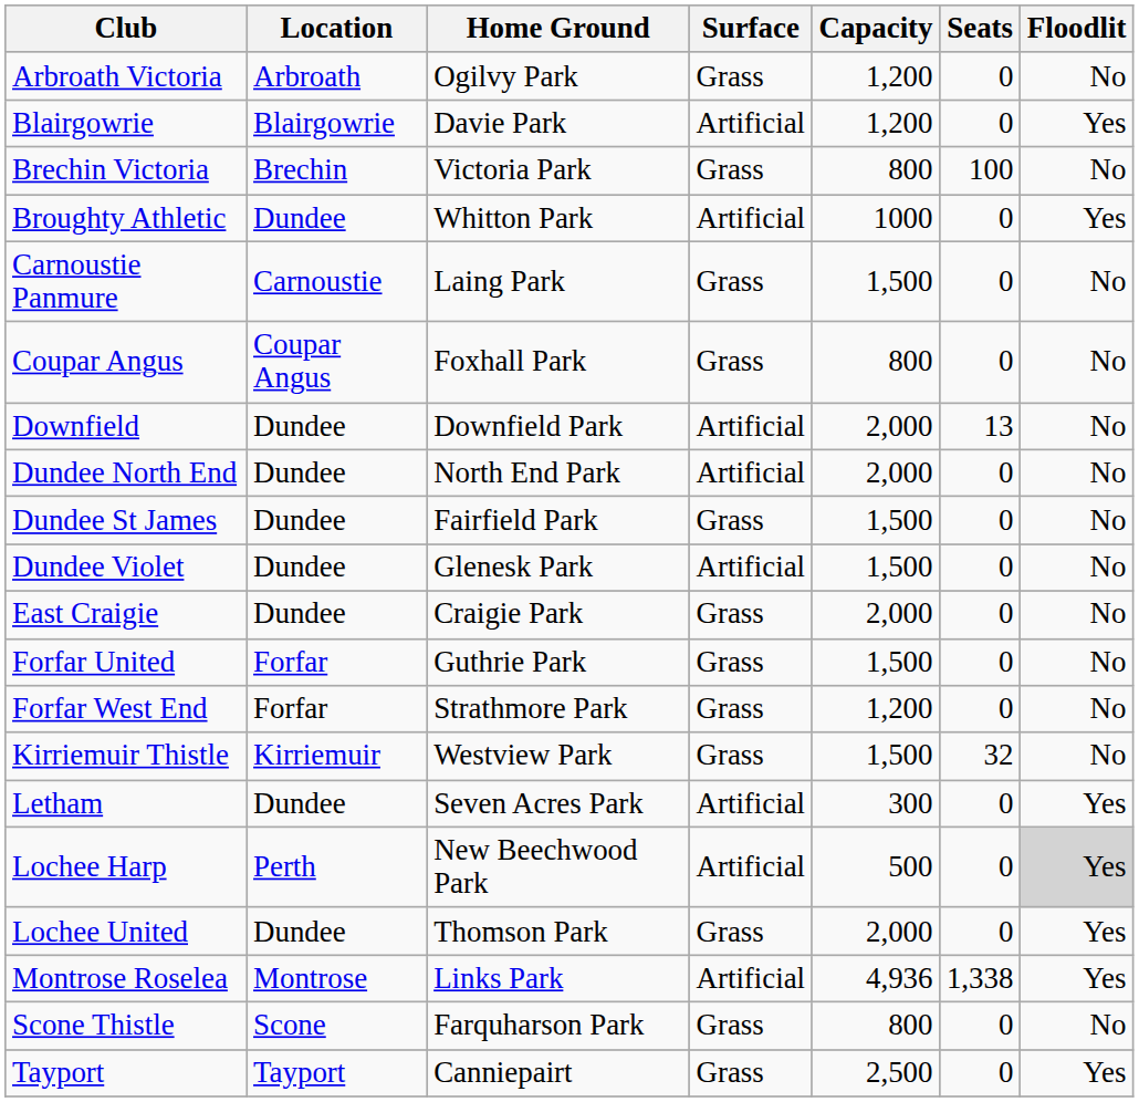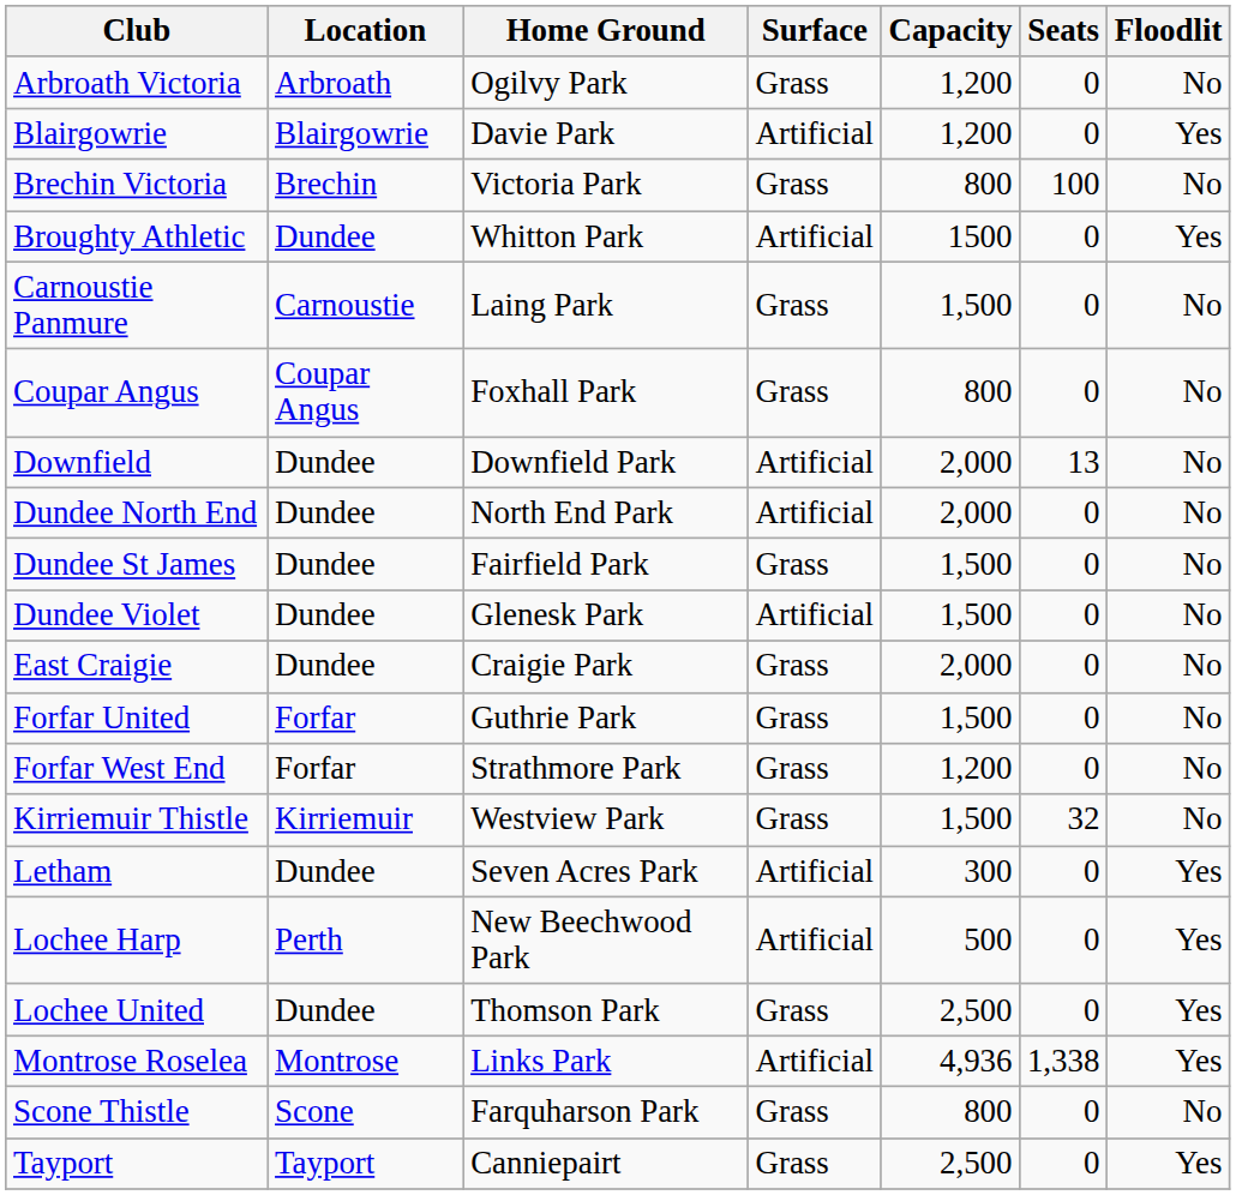Broughty Athletic | Capacity: 1000 -> 1500
Lochee Harp | Floodlit: lightgrey background -> no background
Lochee United | Capacity: 2,000 -> 2,500
